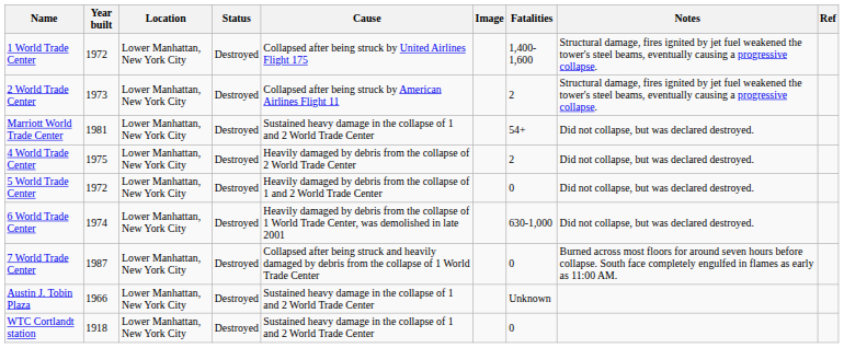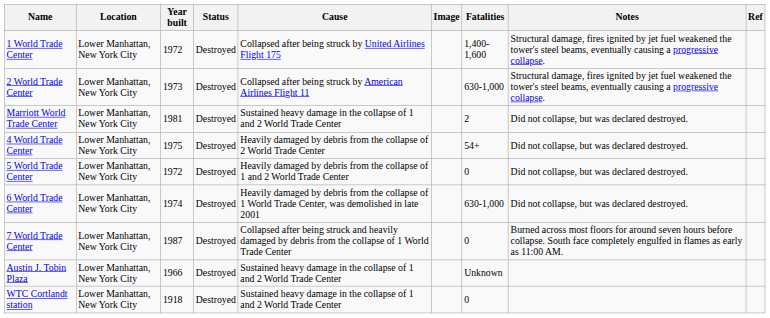columns swapped: Location <-> Year built
2 World Trade Center | Fatalities: 2 -> 630-1,000
Marriott World Trade Center | Fatalities: 54+ -> 2
4 World Trade Center | Fatalities: 2 -> 54+
